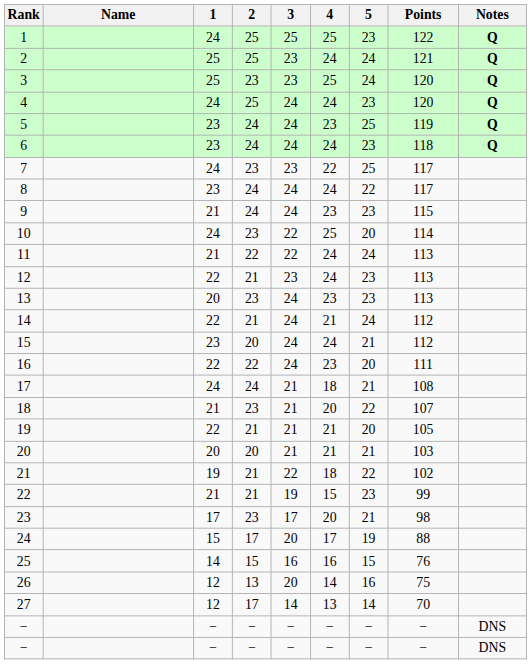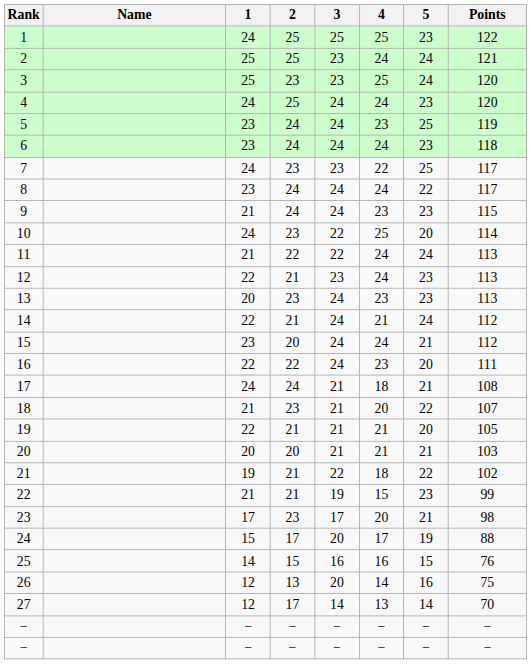- column: Notes | Q | Q | Q | Q | Q | Q | DNS | DNS
